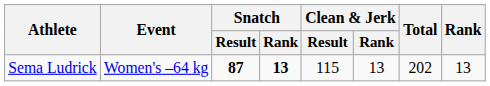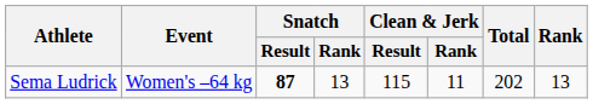Sema Ludrick | Snatch / Rank: bold -> normal
Sema Ludrick | Clean & Jerk / Rank: 13 -> 11
